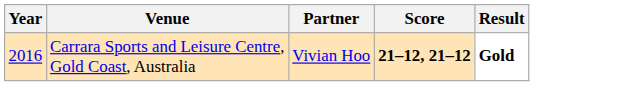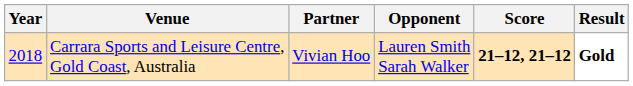+ column: Opponent | Lauren Smith Sarah Walker
Carrara Sports and Leisure Centre, Gold Coast, Australia | Year: 2016 -> 2018
